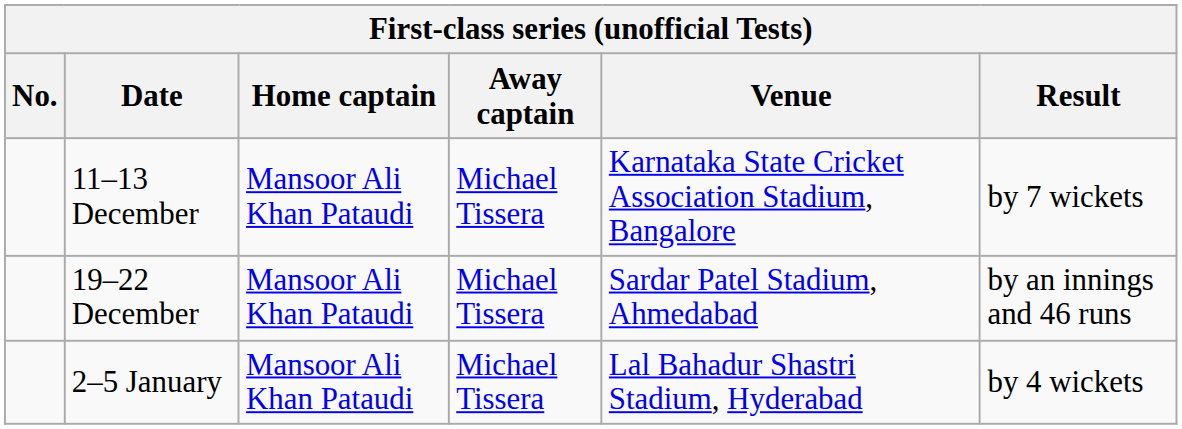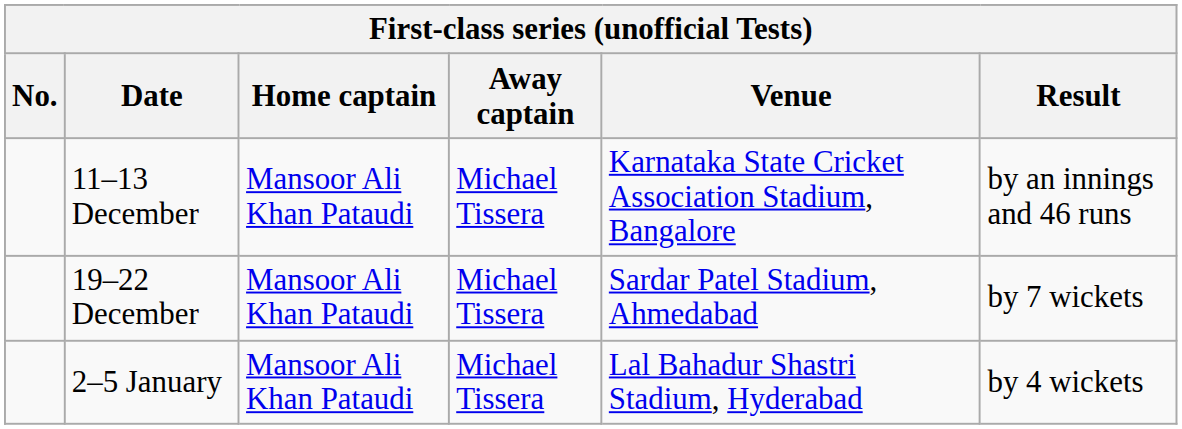11–13 December | Result: by 7 wickets -> by an innings and 46 runs
19–22 December | Result: by an innings and 46 runs -> by 7 wickets
